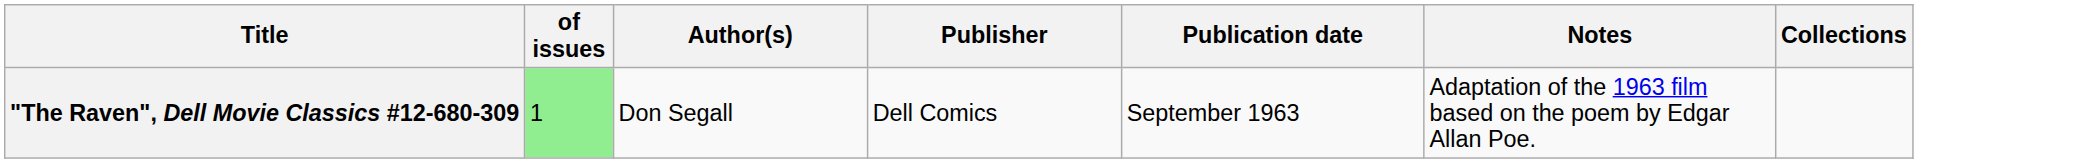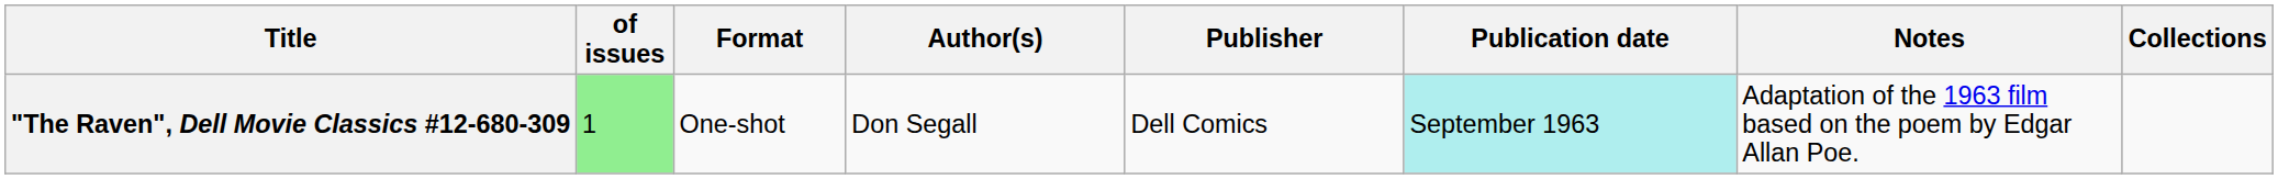+ column: Format | One-shot
"The Raven", Dell Movie Classics #12-680-309 | Publication date: no background -> paleturquoise background
